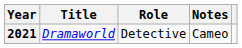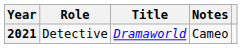columns swapped: Title <-> Role
